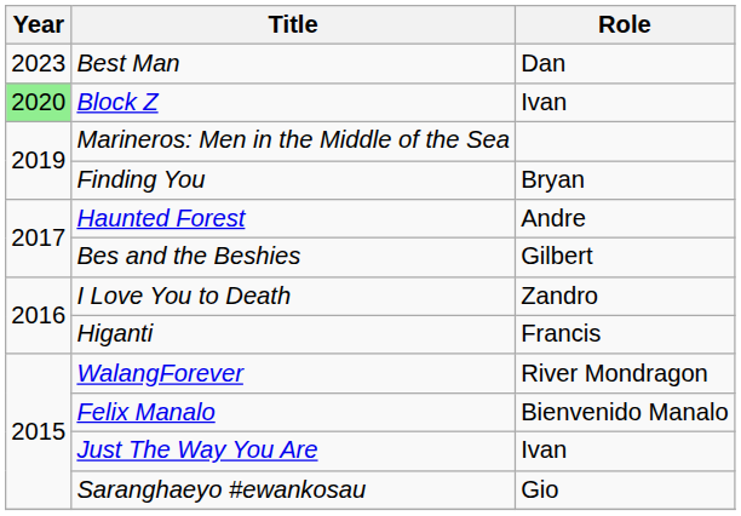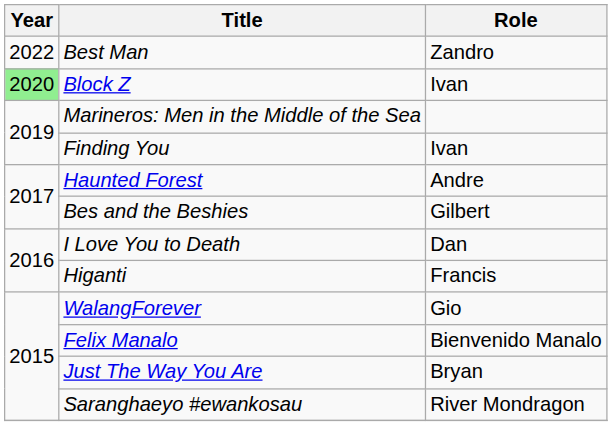Best Man | Year: 2023 -> 2022
Best Man | Role: Dan -> Zandro
Finding You | Role: Bryan -> Ivan
I Love You to Death | Role: Zandro -> Dan
WalangForever | Role: River Mondragon -> Gio
Just The Way You Are | Role: Ivan -> Bryan
Saranghaeyo #ewankosau | Role: Gio -> River Mondragon
